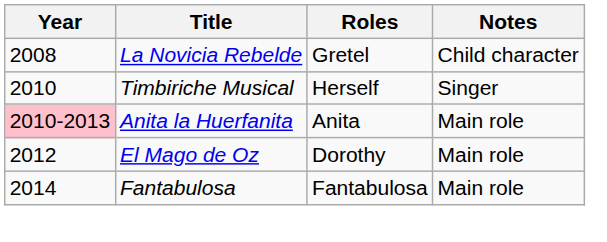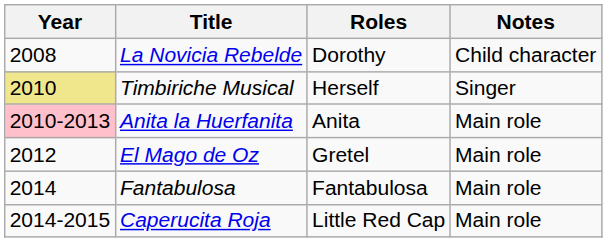La Novicia Rebelde | Roles: Gretel -> Dorothy
Timbiriche Musical | Year: no background -> khaki background
El Mago de Oz | Roles: Dorothy -> Gretel
+ row: 2014-2015 | Caperucita Roja | Little Red Cap | Main role
